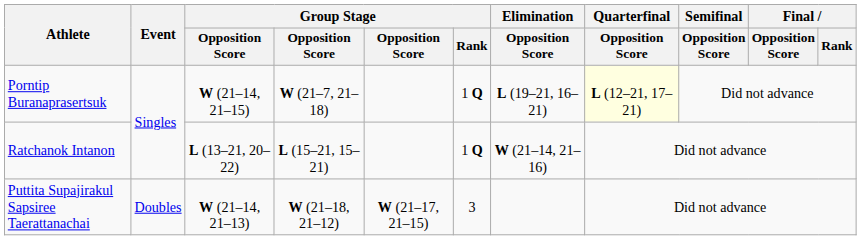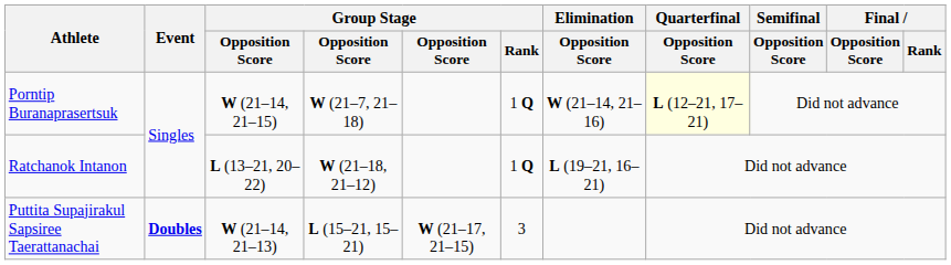Porntip Buranaprasertsuk | Elimination / Opposition Score: L (19–21, 16–21) -> W (21–14, 21–16)
Ratchanok Intanon | column 4: L (15–21, 15–21) -> W (21–18, 21–12)
Ratchanok Intanon | Elimination / Opposition Score: W (21–14, 21–16) -> L (19–21, 16–21)
Puttita Supajirakul Sapsiree Taerattanachai | Event: normal -> bold
Puttita Supajirakul Sapsiree Taerattanachai | column 4: W (21–18, 21–12) -> L (15–21, 15–21)
